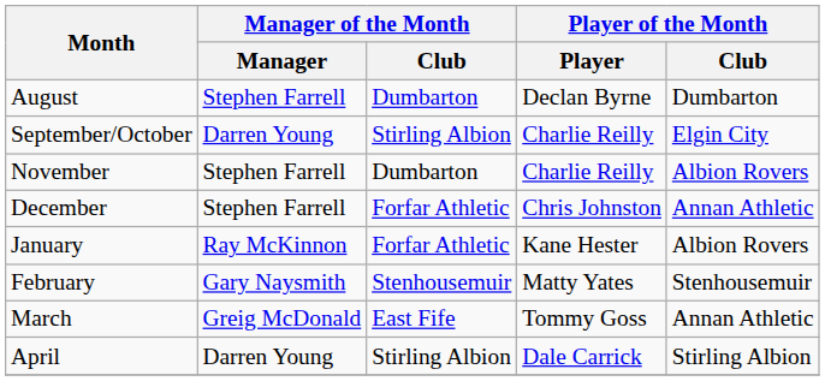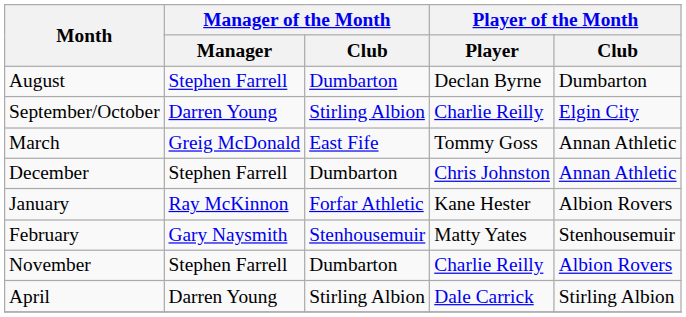rows swapped: November <-> March
December | Manager of the Month / Club: Forfar Athletic -> Dumbarton
